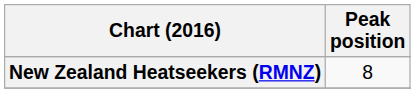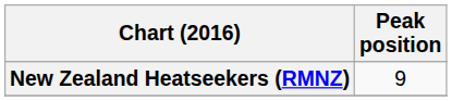New Zealand Heatseekers (RMNZ) | Peak position: 8 -> 9
